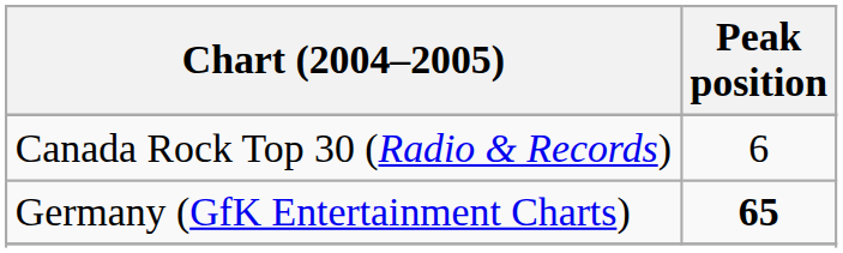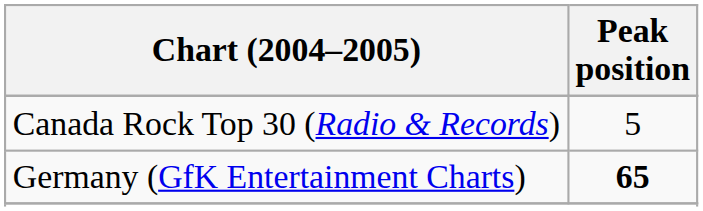Canada Rock Top 30 (Radio & Records) | Peak position: 6 -> 5
